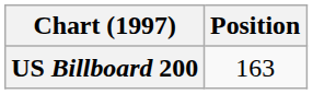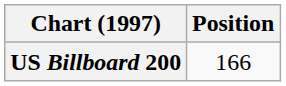US Billboard 200 | Position: 163 -> 166
